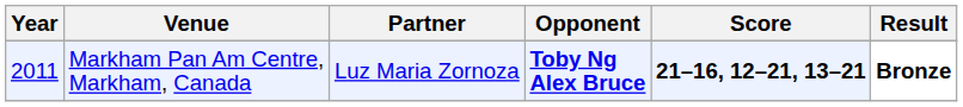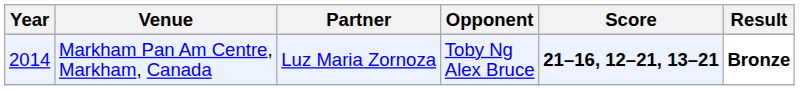Markham Pan Am Centre, Markham, Canada | Year: 2011 -> 2014
Markham Pan Am Centre, Markham, Canada | Opponent: bold -> normal
